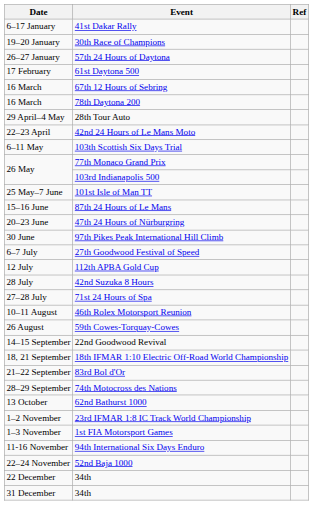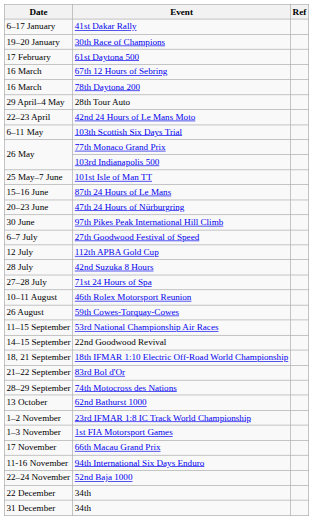- row: 26–27 January | 57th 24 Hours of Daytona
+ row: 11–15 September | 53rd National Championship Air Races
+ row: 17 November | 66th Macau Grand Prix
